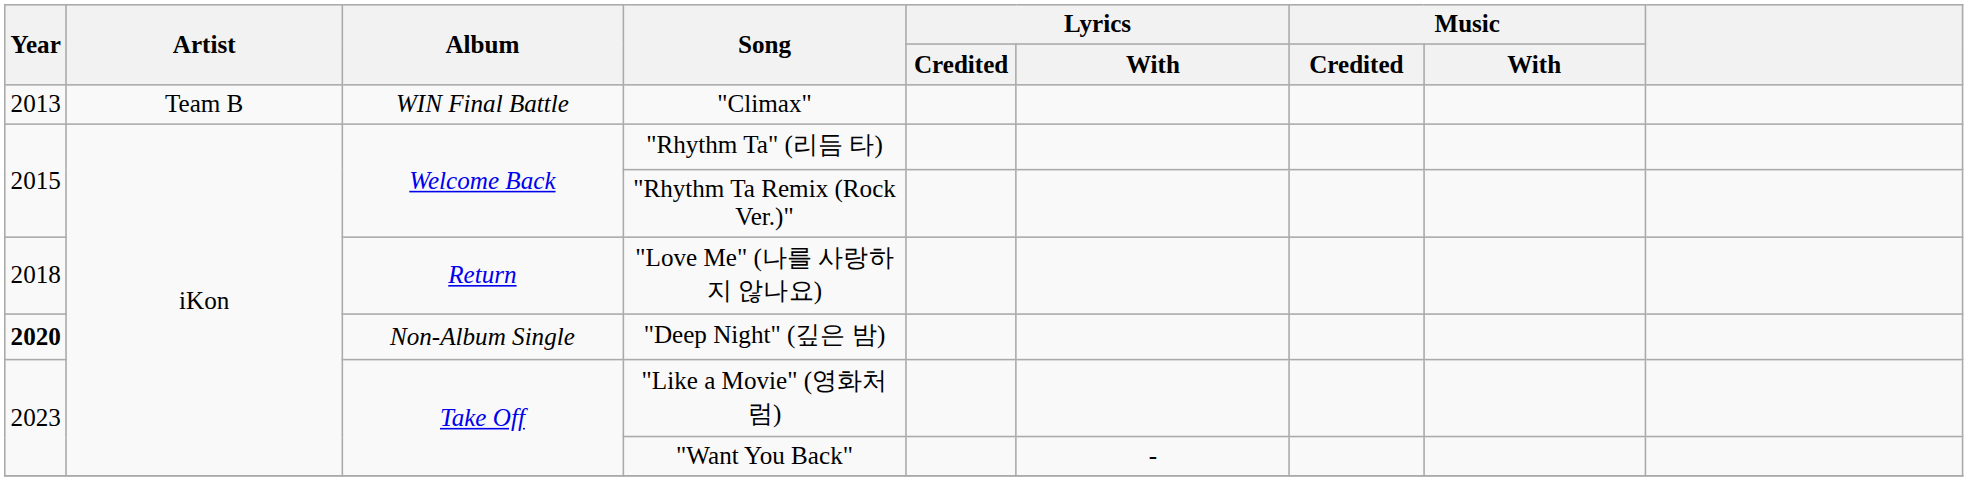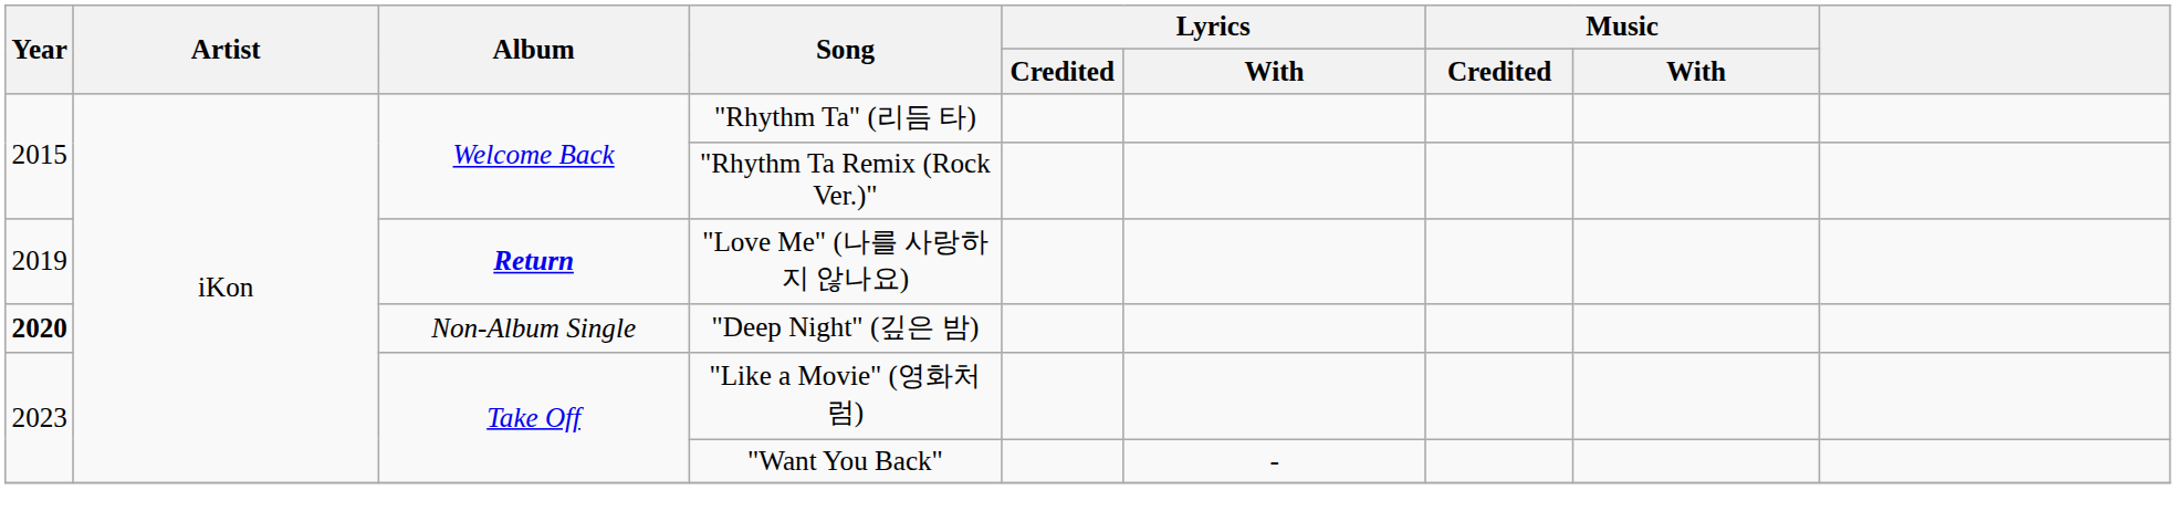- row: 2013 | Team B | WIN Final Battle | "Climax"
"Love Me" (나를 사랑하지 않나요) | Year: 2018 -> 2019
"Love Me" (나를 사랑하지 않나요) | Album: normal -> bold
